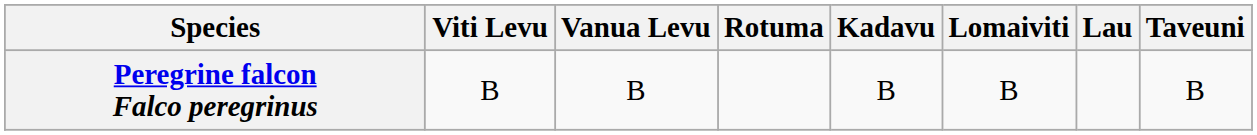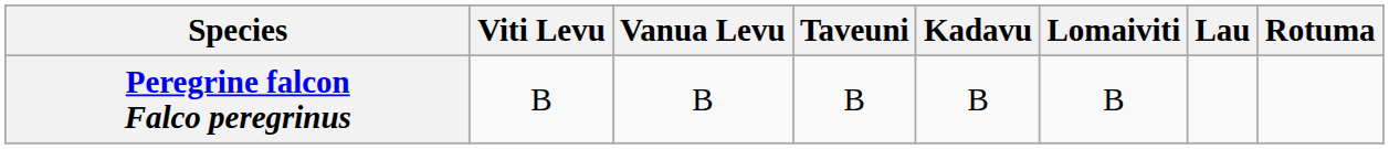columns swapped: Taveuni <-> Rotuma
